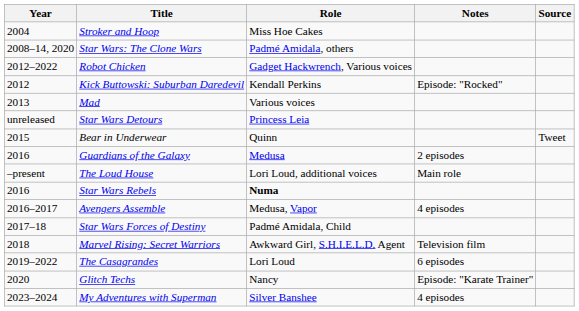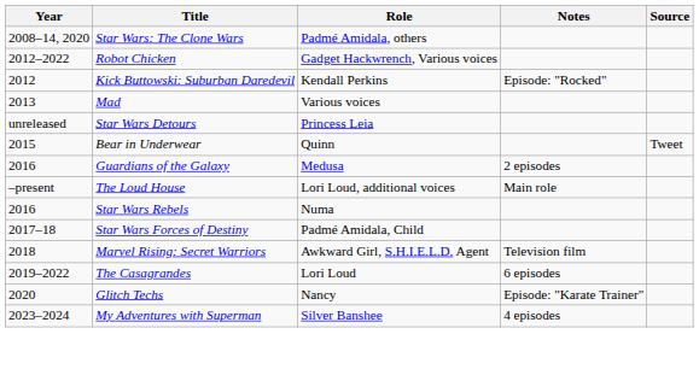- row: 2004 | Stroker and Hoop | Miss Hoe Cakes
Star Wars Rebels | Role: bold -> normal
- row: 2016–2017 | Avengers Assemble | Medusa, Vapor | 4 episodes
